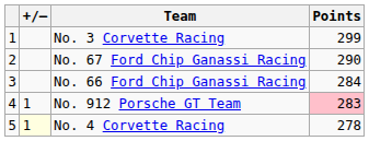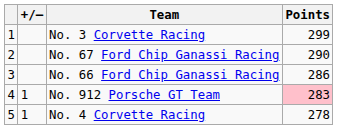No. 66 Ford Chip Ganassi Racing | Points: 284 -> 286
No. 4 Corvette Racing | +/–: lightyellow background -> no background
